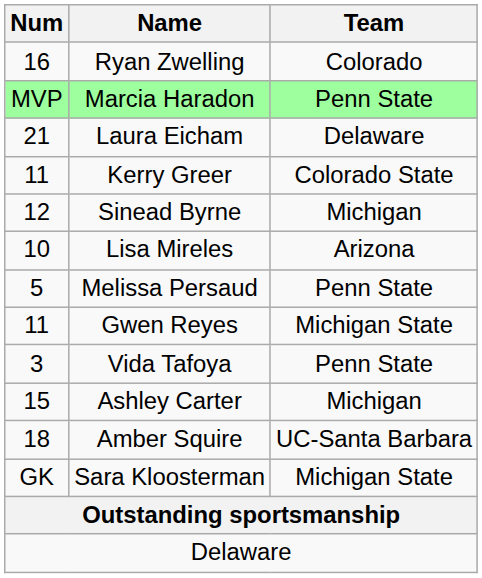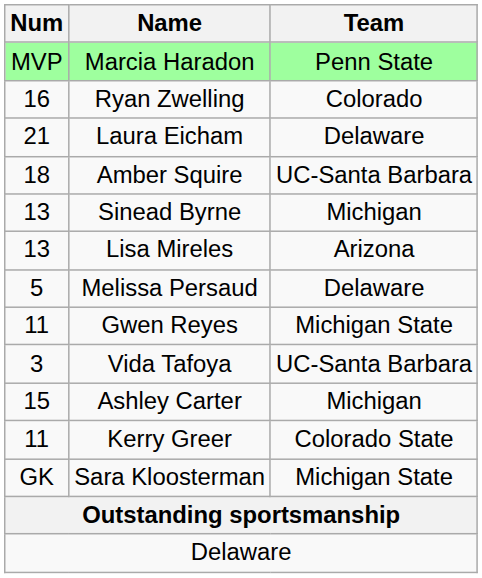rows swapped: Marcia Haradon <-> Ryan Zwelling
rows swapped: Kerry Greer <-> Amber Squire
Sinead Byrne | Num: 12 -> 13
Lisa Mireles | Num: 10 -> 13
Melissa Persaud | Team: Penn State -> Delaware
Vida Tafoya | Team: Penn State -> UC-Santa Barbara
